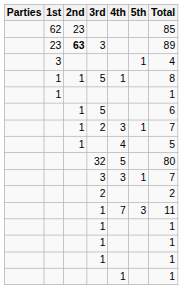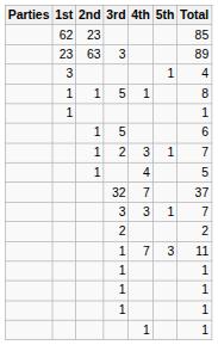23 / 3 | 2nd: bold -> normal
32 | 4th: 5 -> 7
32 | Total: 80 -> 37
